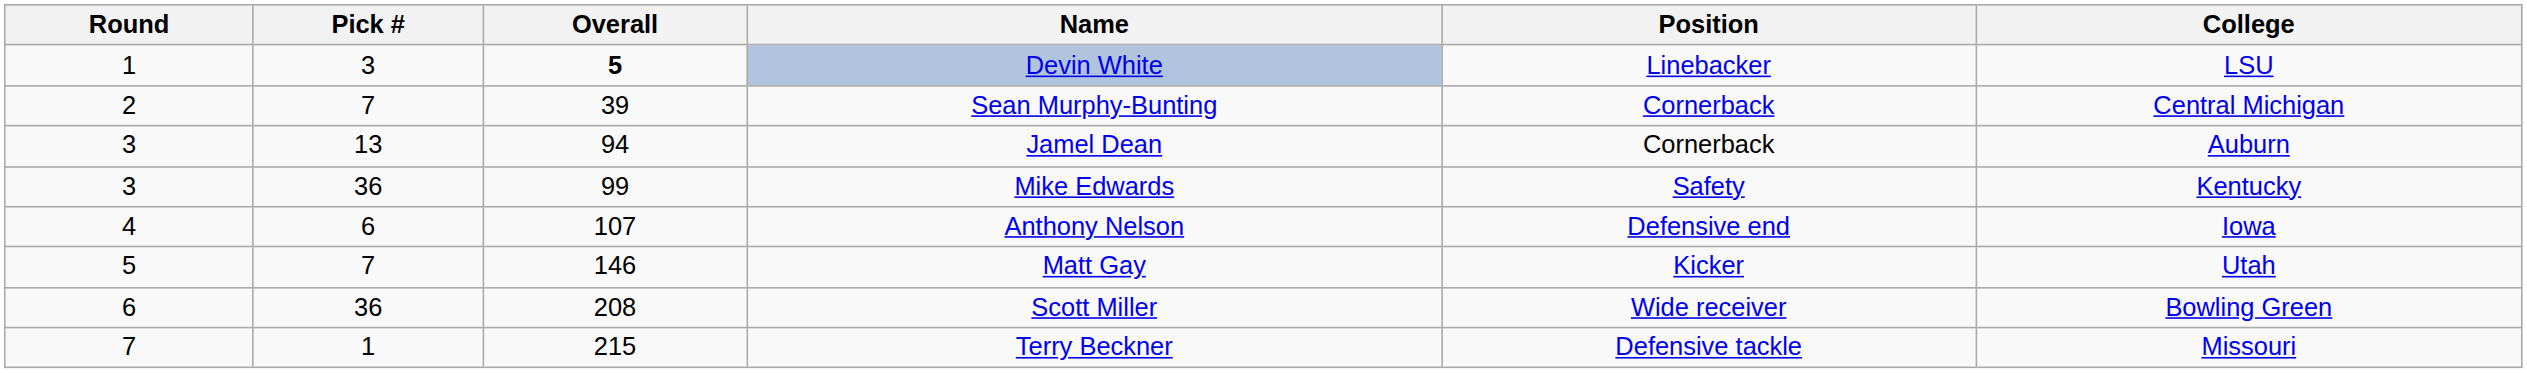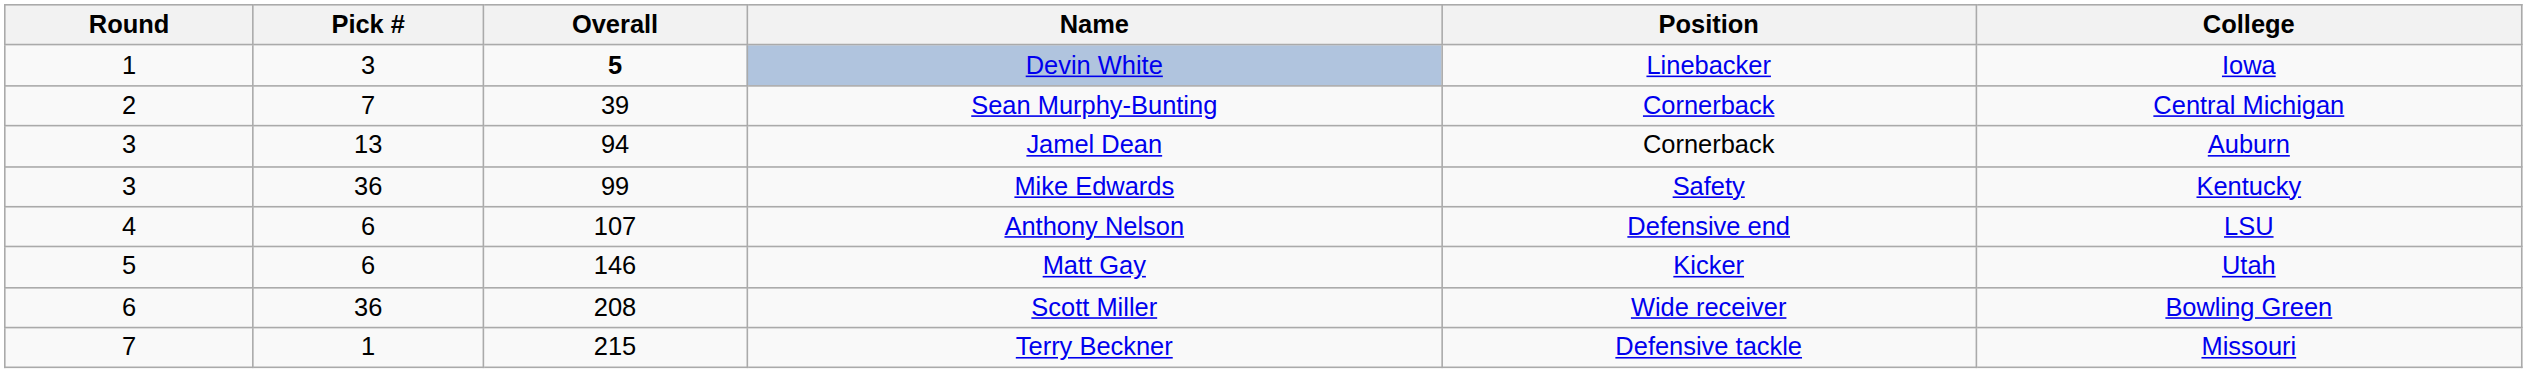Devin White | College: LSU -> Iowa
Anthony Nelson | College: Iowa -> LSU
Matt Gay | Pick #: 7 -> 6
